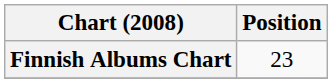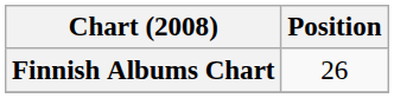Finnish Albums Chart | Position: 23 -> 26
